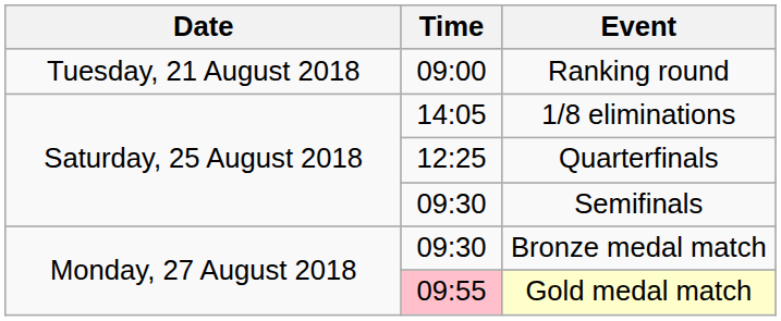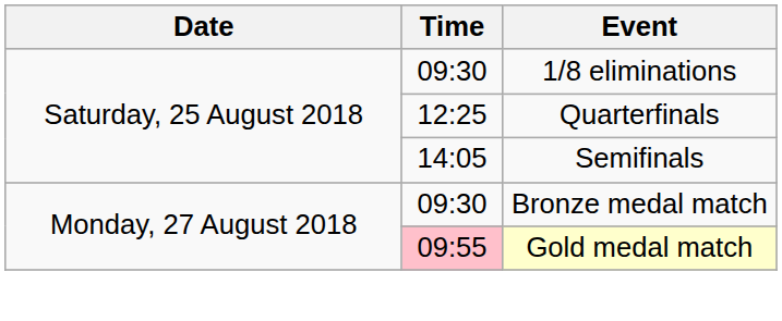- row: Tuesday, 21 August 2018 | 09:00 | Ranking round
1/8 eliminations | Time: 14:05 -> 09:30
Semifinals | Time: 09:30 -> 14:05
